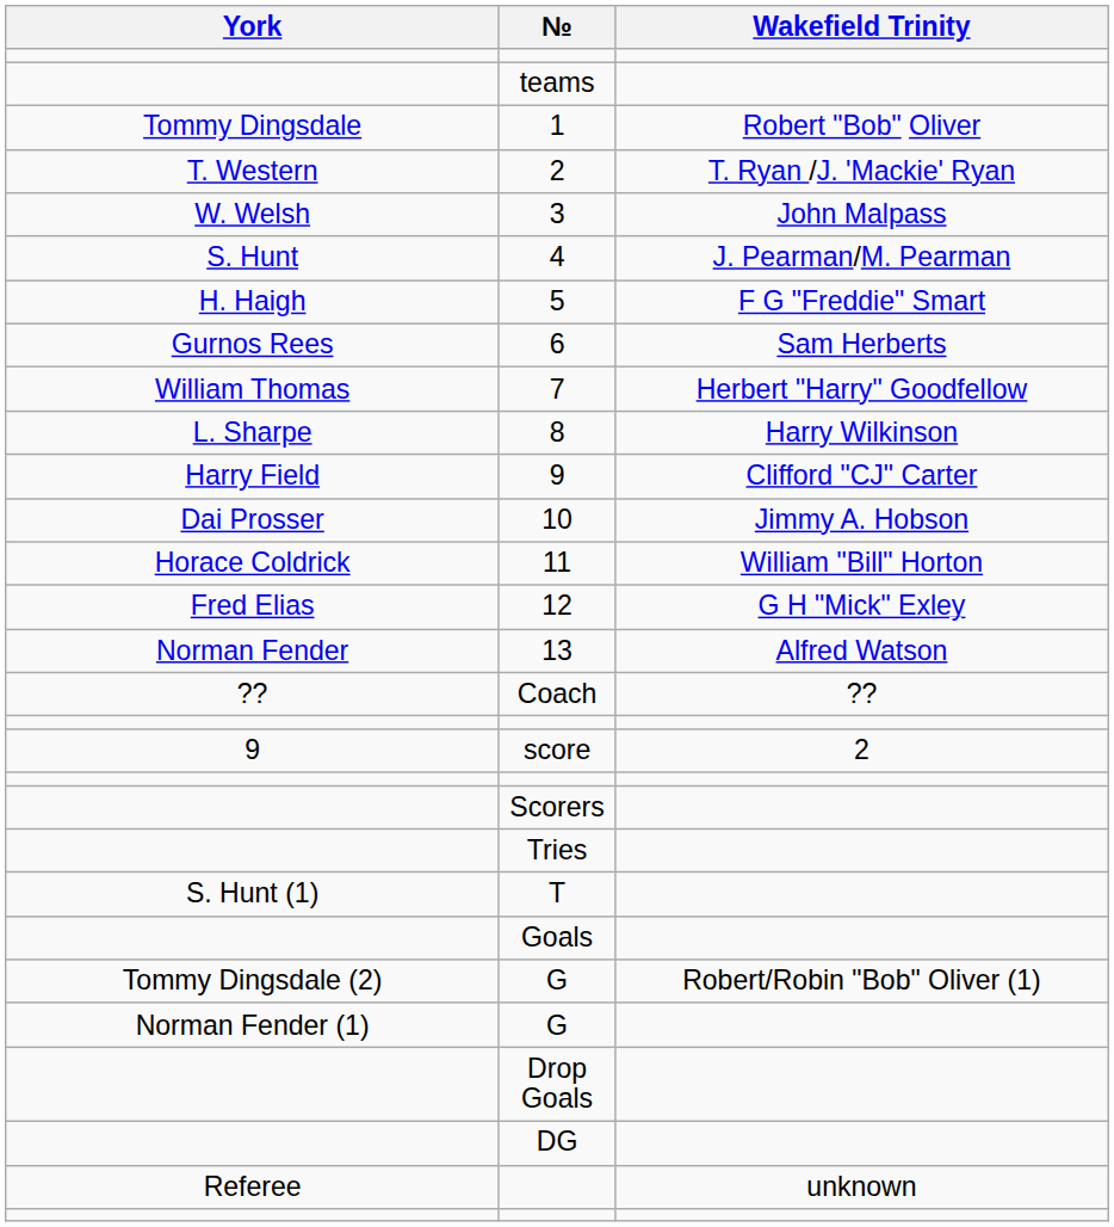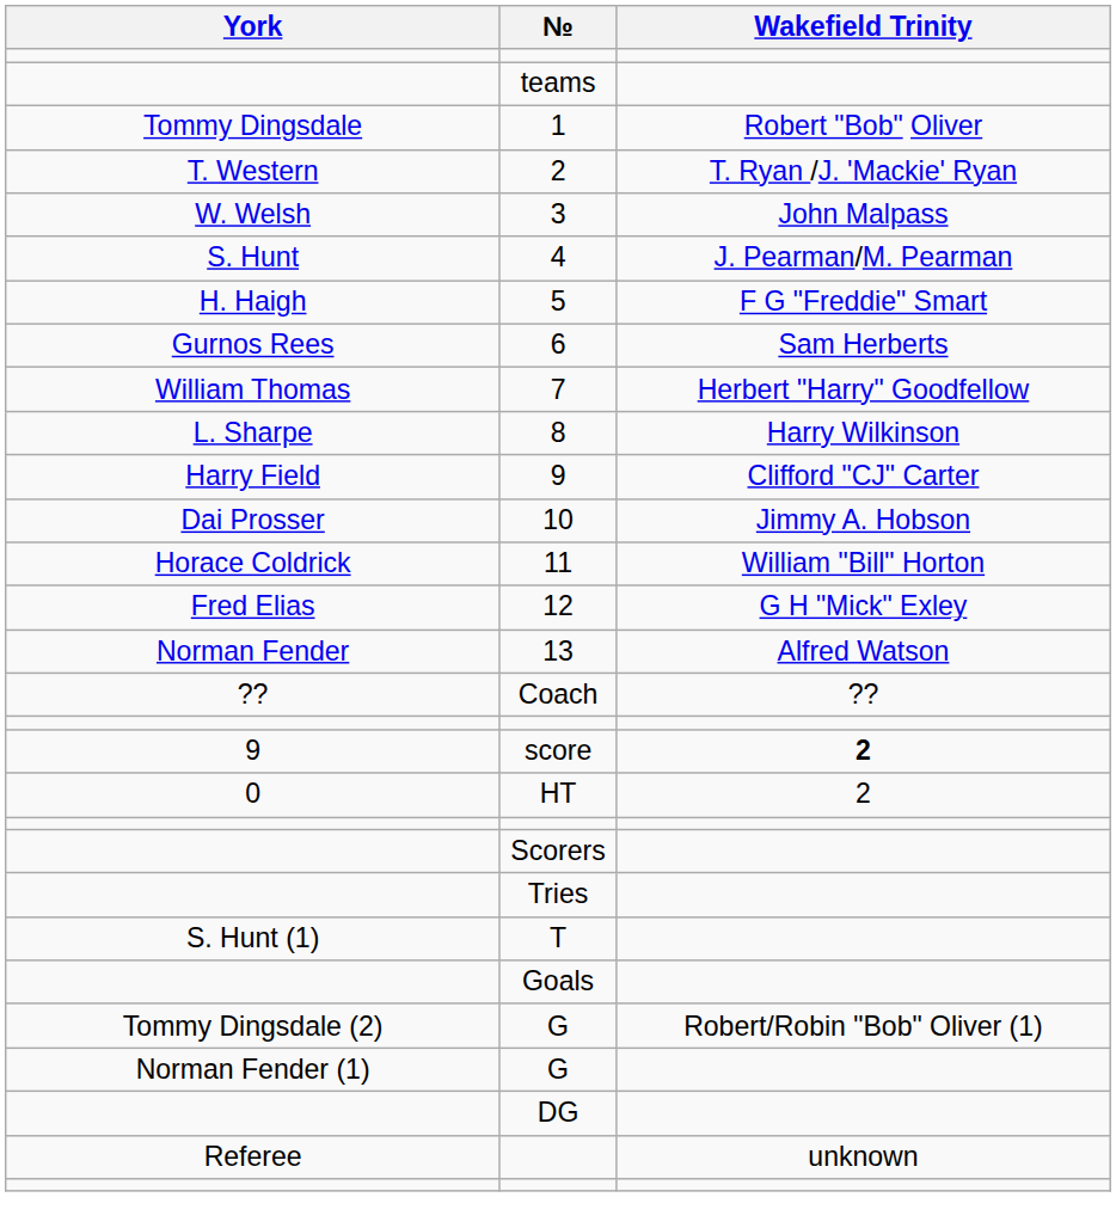score | Wakefield Trinity: normal -> bold
+ row: 0 | HT | 2
- row: Drop Goals
